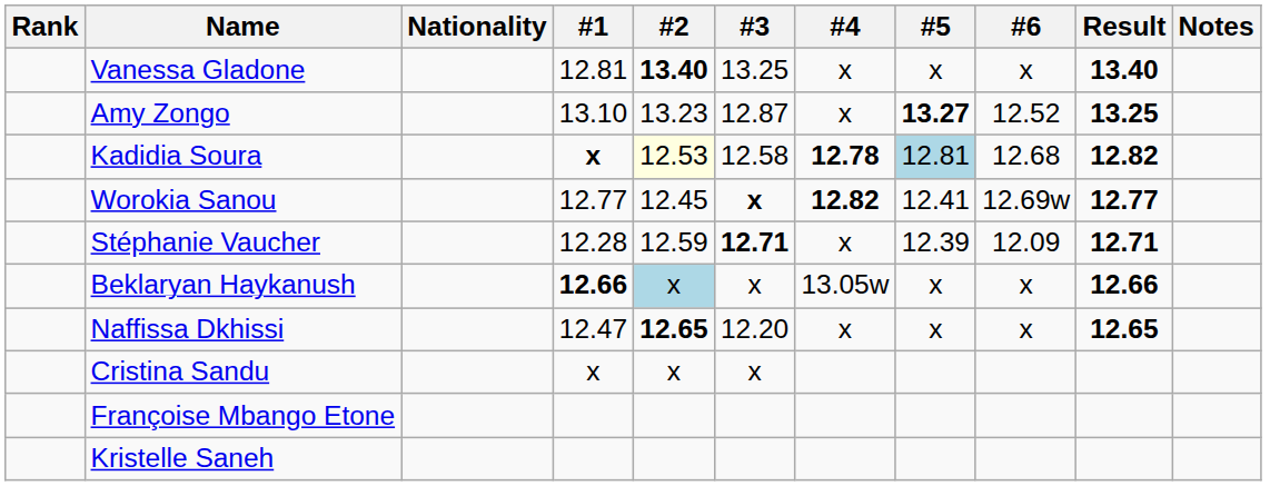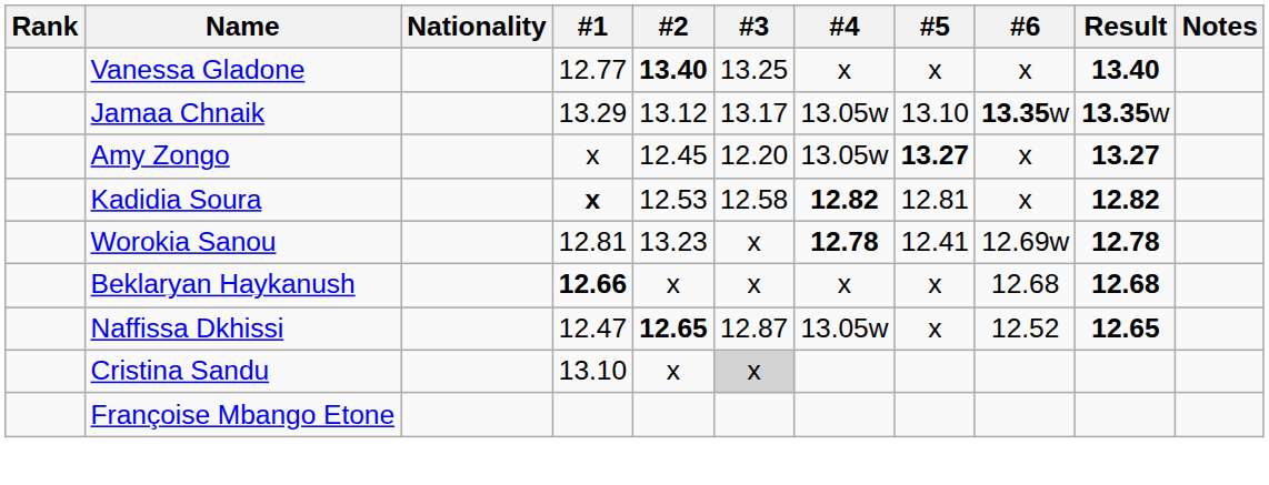Vanessa Gladone | #1: 12.81 -> 12.77
+ row: Jamaa Chnaik | 13.29 | 13.12 | 13.17 | 13.05w | 13.10 | 13.35w | 13.35w
Amy Zongo | #1: 13.10 -> x
Amy Zongo | #2: 13.23 -> 12.45
Amy Zongo | #3: 12.87 -> 12.20
Amy Zongo | #4: x -> 13.05w
Amy Zongo | #6: 12.52 -> x
Amy Zongo | Result: 13.25 -> 13.27
Kadidia Soura | #2: lightyellow background -> no background
Kadidia Soura | #4: 12.78 -> 12.82
Kadidia Soura | #5: lightblue background -> no background
Kadidia Soura | #6: 12.68 -> x
Worokia Sanou | #1: 12.77 -> 12.81
Worokia Sanou | #2: 12.45 -> 13.23
Worokia Sanou | #3: bold -> normal
Worokia Sanou | #4: 12.82 -> 12.78
Worokia Sanou | Result: 12.77 -> 12.78
- row: Stéphanie Vaucher | 12.28 | 12.59 | 12.71 | x | 12.39 | 12.09 | 12.71
Beklaryan Haykanush | #2: lightblue background -> no background
Beklaryan Haykanush | #4: 13.05w -> x
Beklaryan Haykanush | #6: x -> 12.68
Beklaryan Haykanush | Result: 12.66 -> 12.68
Naffissa Dkhissi | #3: 12.20 -> 12.87
Naffissa Dkhissi | #4: x -> 13.05w
Naffissa Dkhissi | #6: x -> 12.52
Cristina Sandu | #1: x -> 13.10
Cristina Sandu | #3: no background -> lightgrey background
- row: Kristelle Saneh
